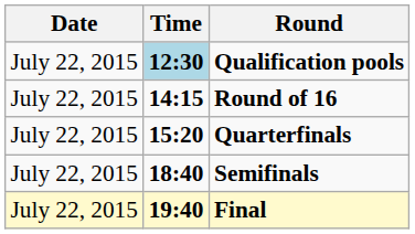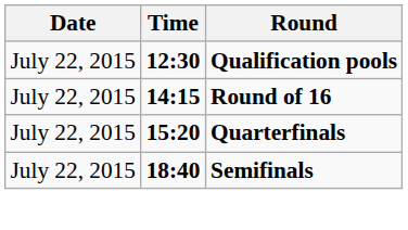Qualification pools | Time: lightblue background -> no background
- row: July 22, 2015 | 19:40 | Final
